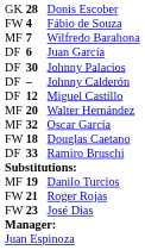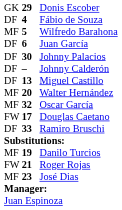Donis Escober | column 2: 28 -> 29
Fábio de Souza | column 1: FW -> DF
Wilfredo Barahona | column 2: 7 -> 5
Miguel Castillo | column 2: 12 -> 13
Douglas Caetano | column 2: 18 -> 17
José Dias | column 1: FW -> MF
